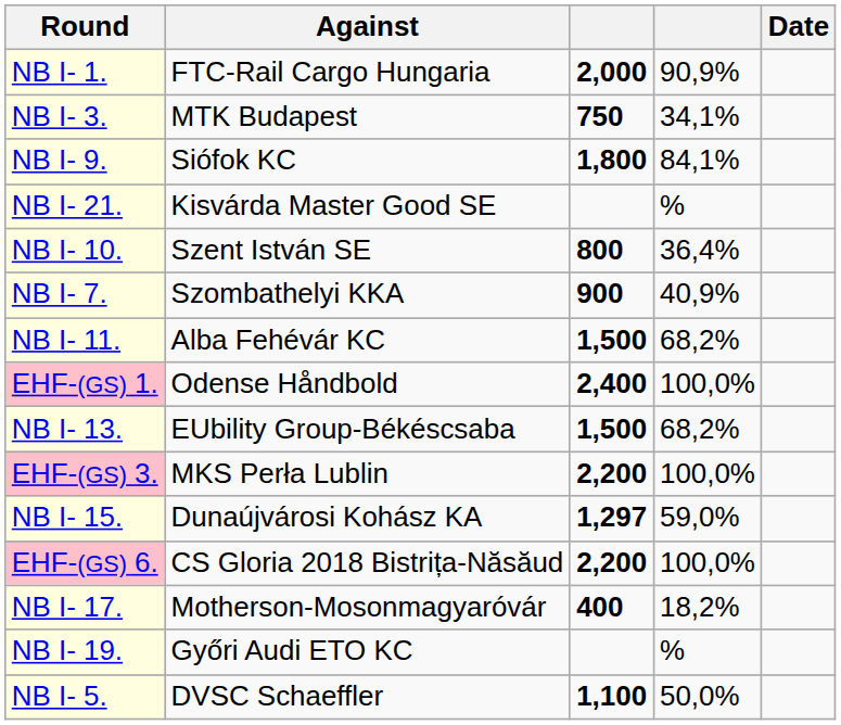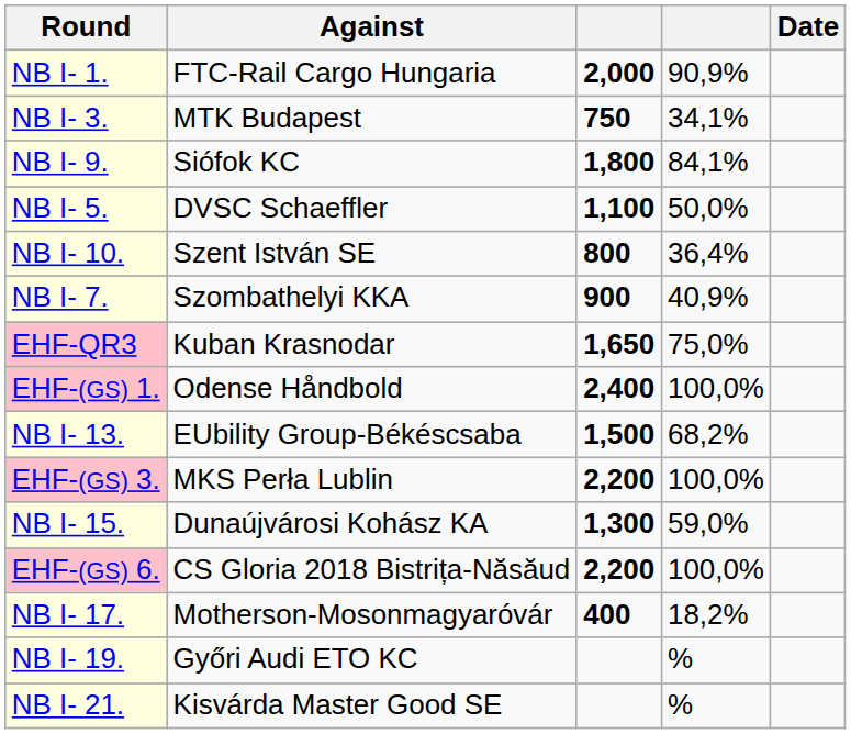rows swapped: NB I- 5. <-> NB I- 21.
+ row: EHF-QR3 | Kuban Krasnodar | 1,650 | 75,0%
- row: NB I- 11. | Alba Fehévár KC | 1,500 | 68,2%
NB I- 15. | column 3: 1,297 -> 1,300
